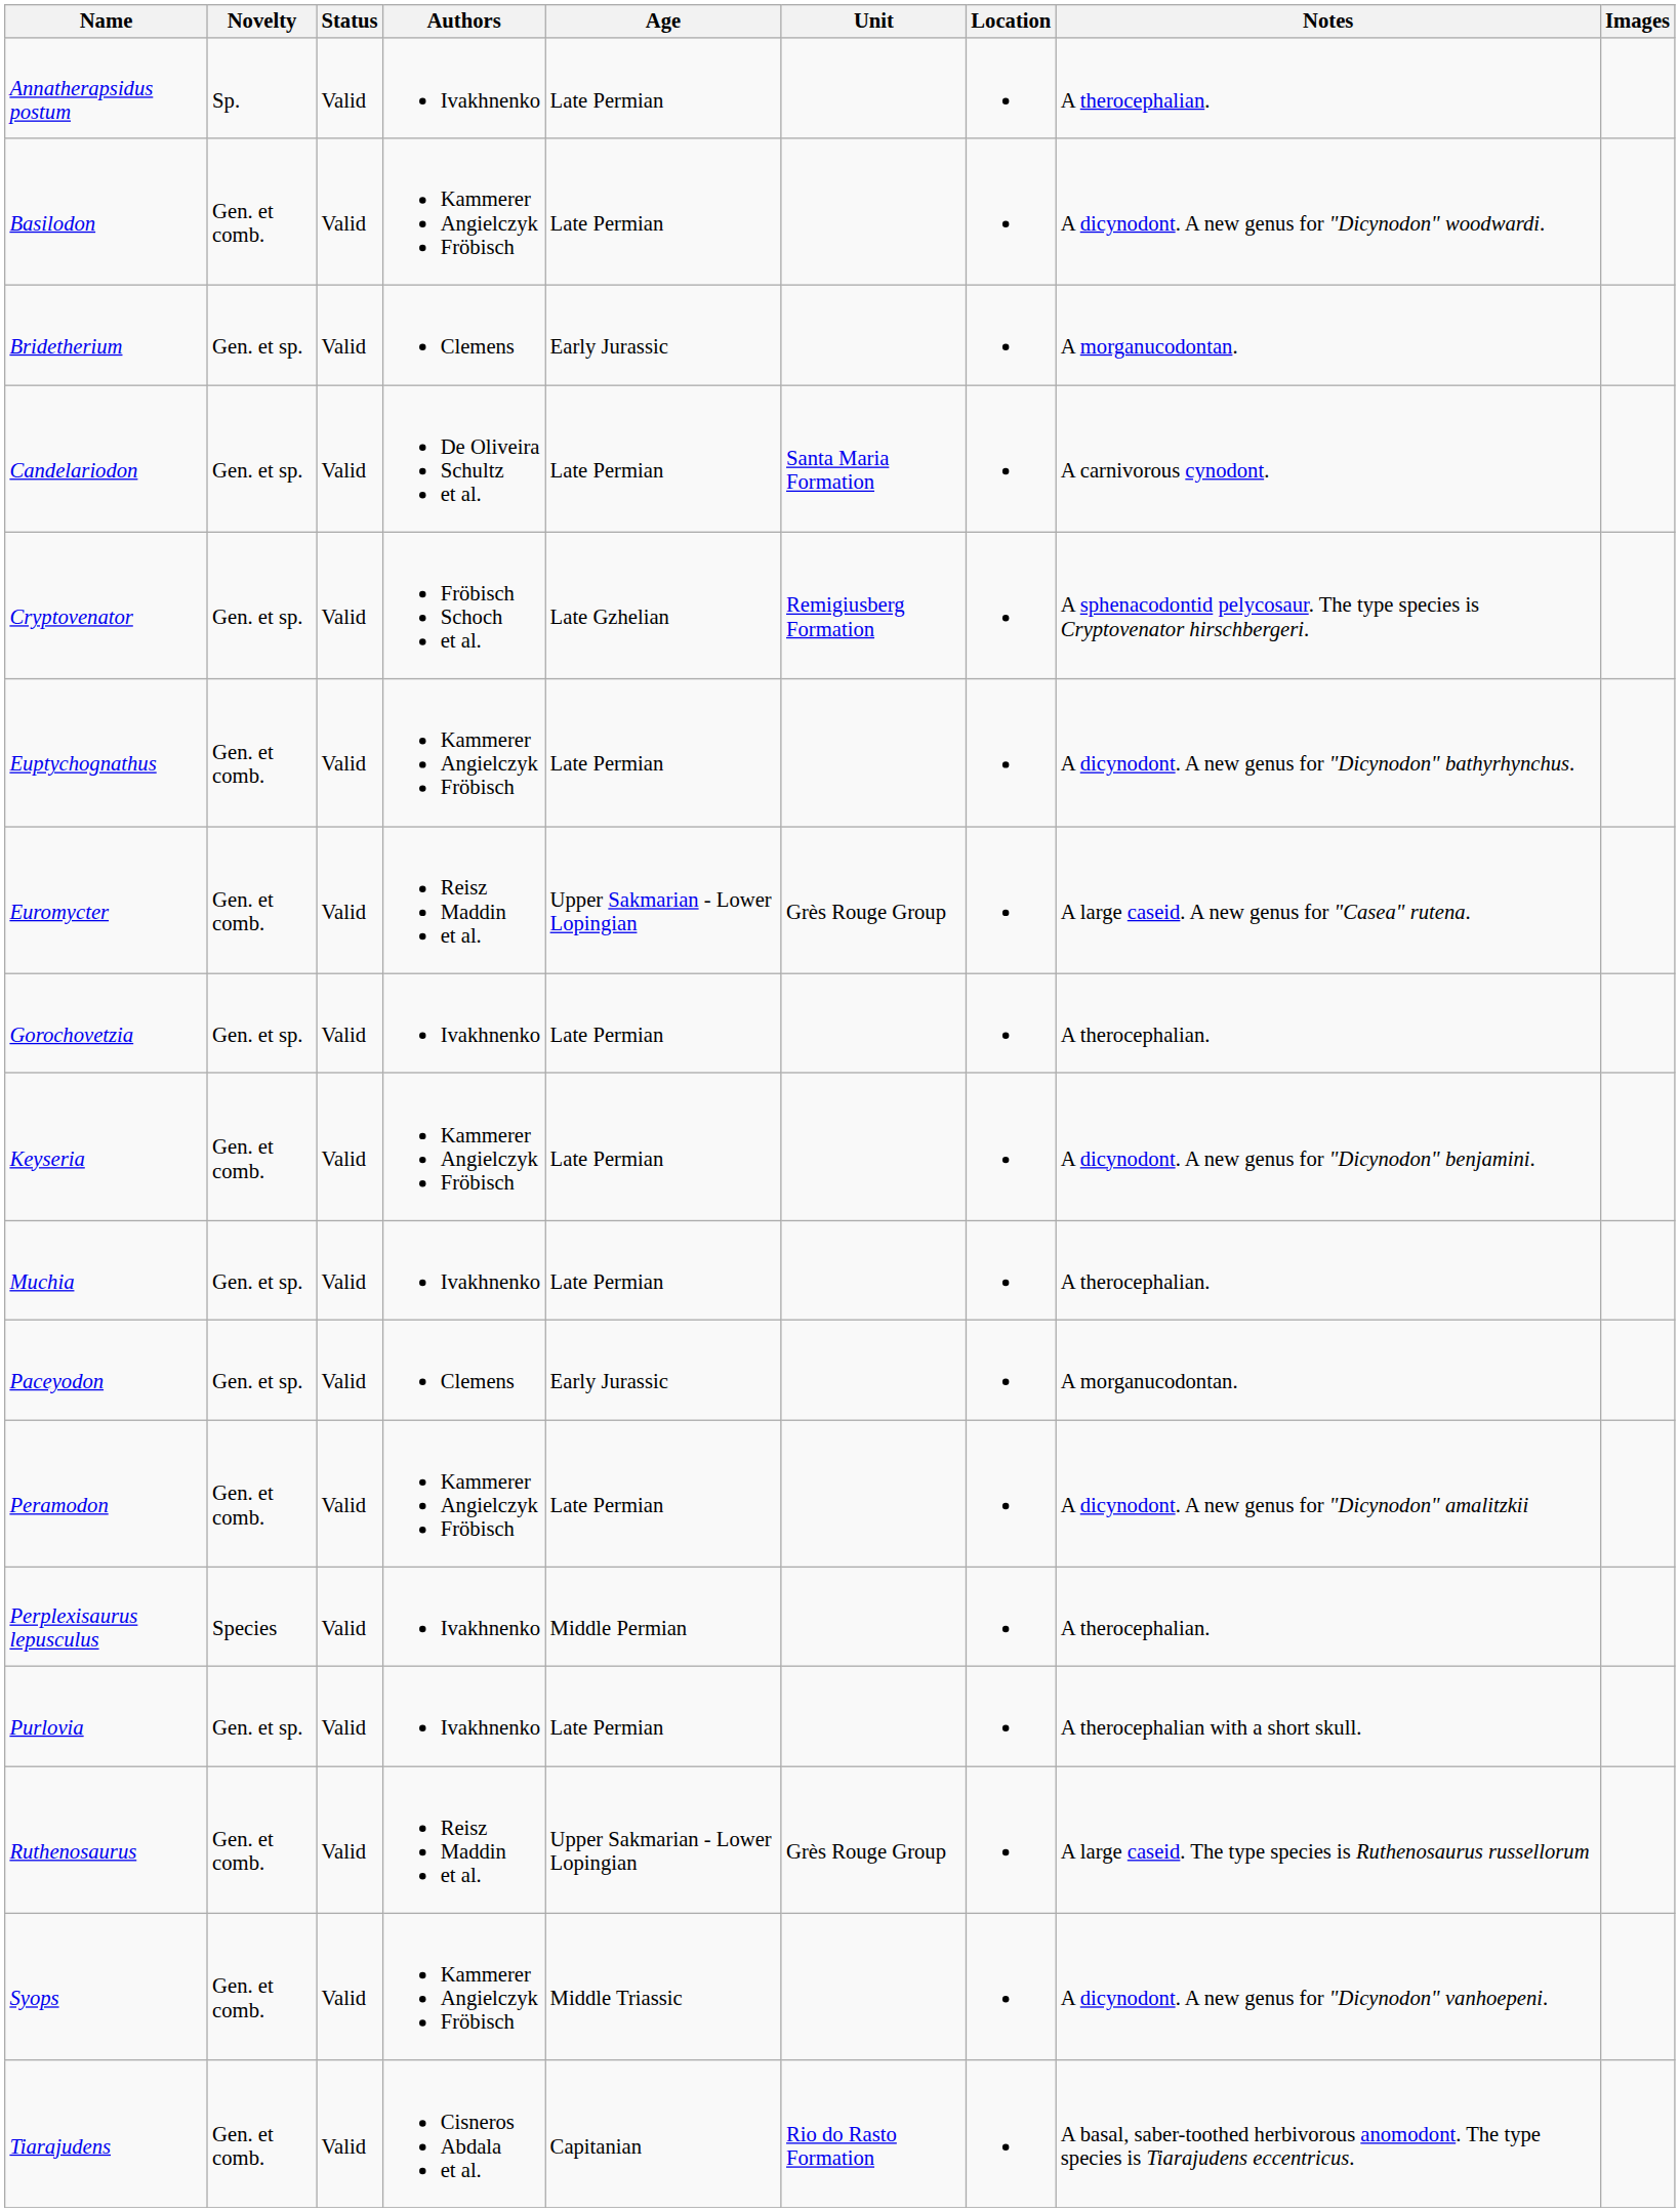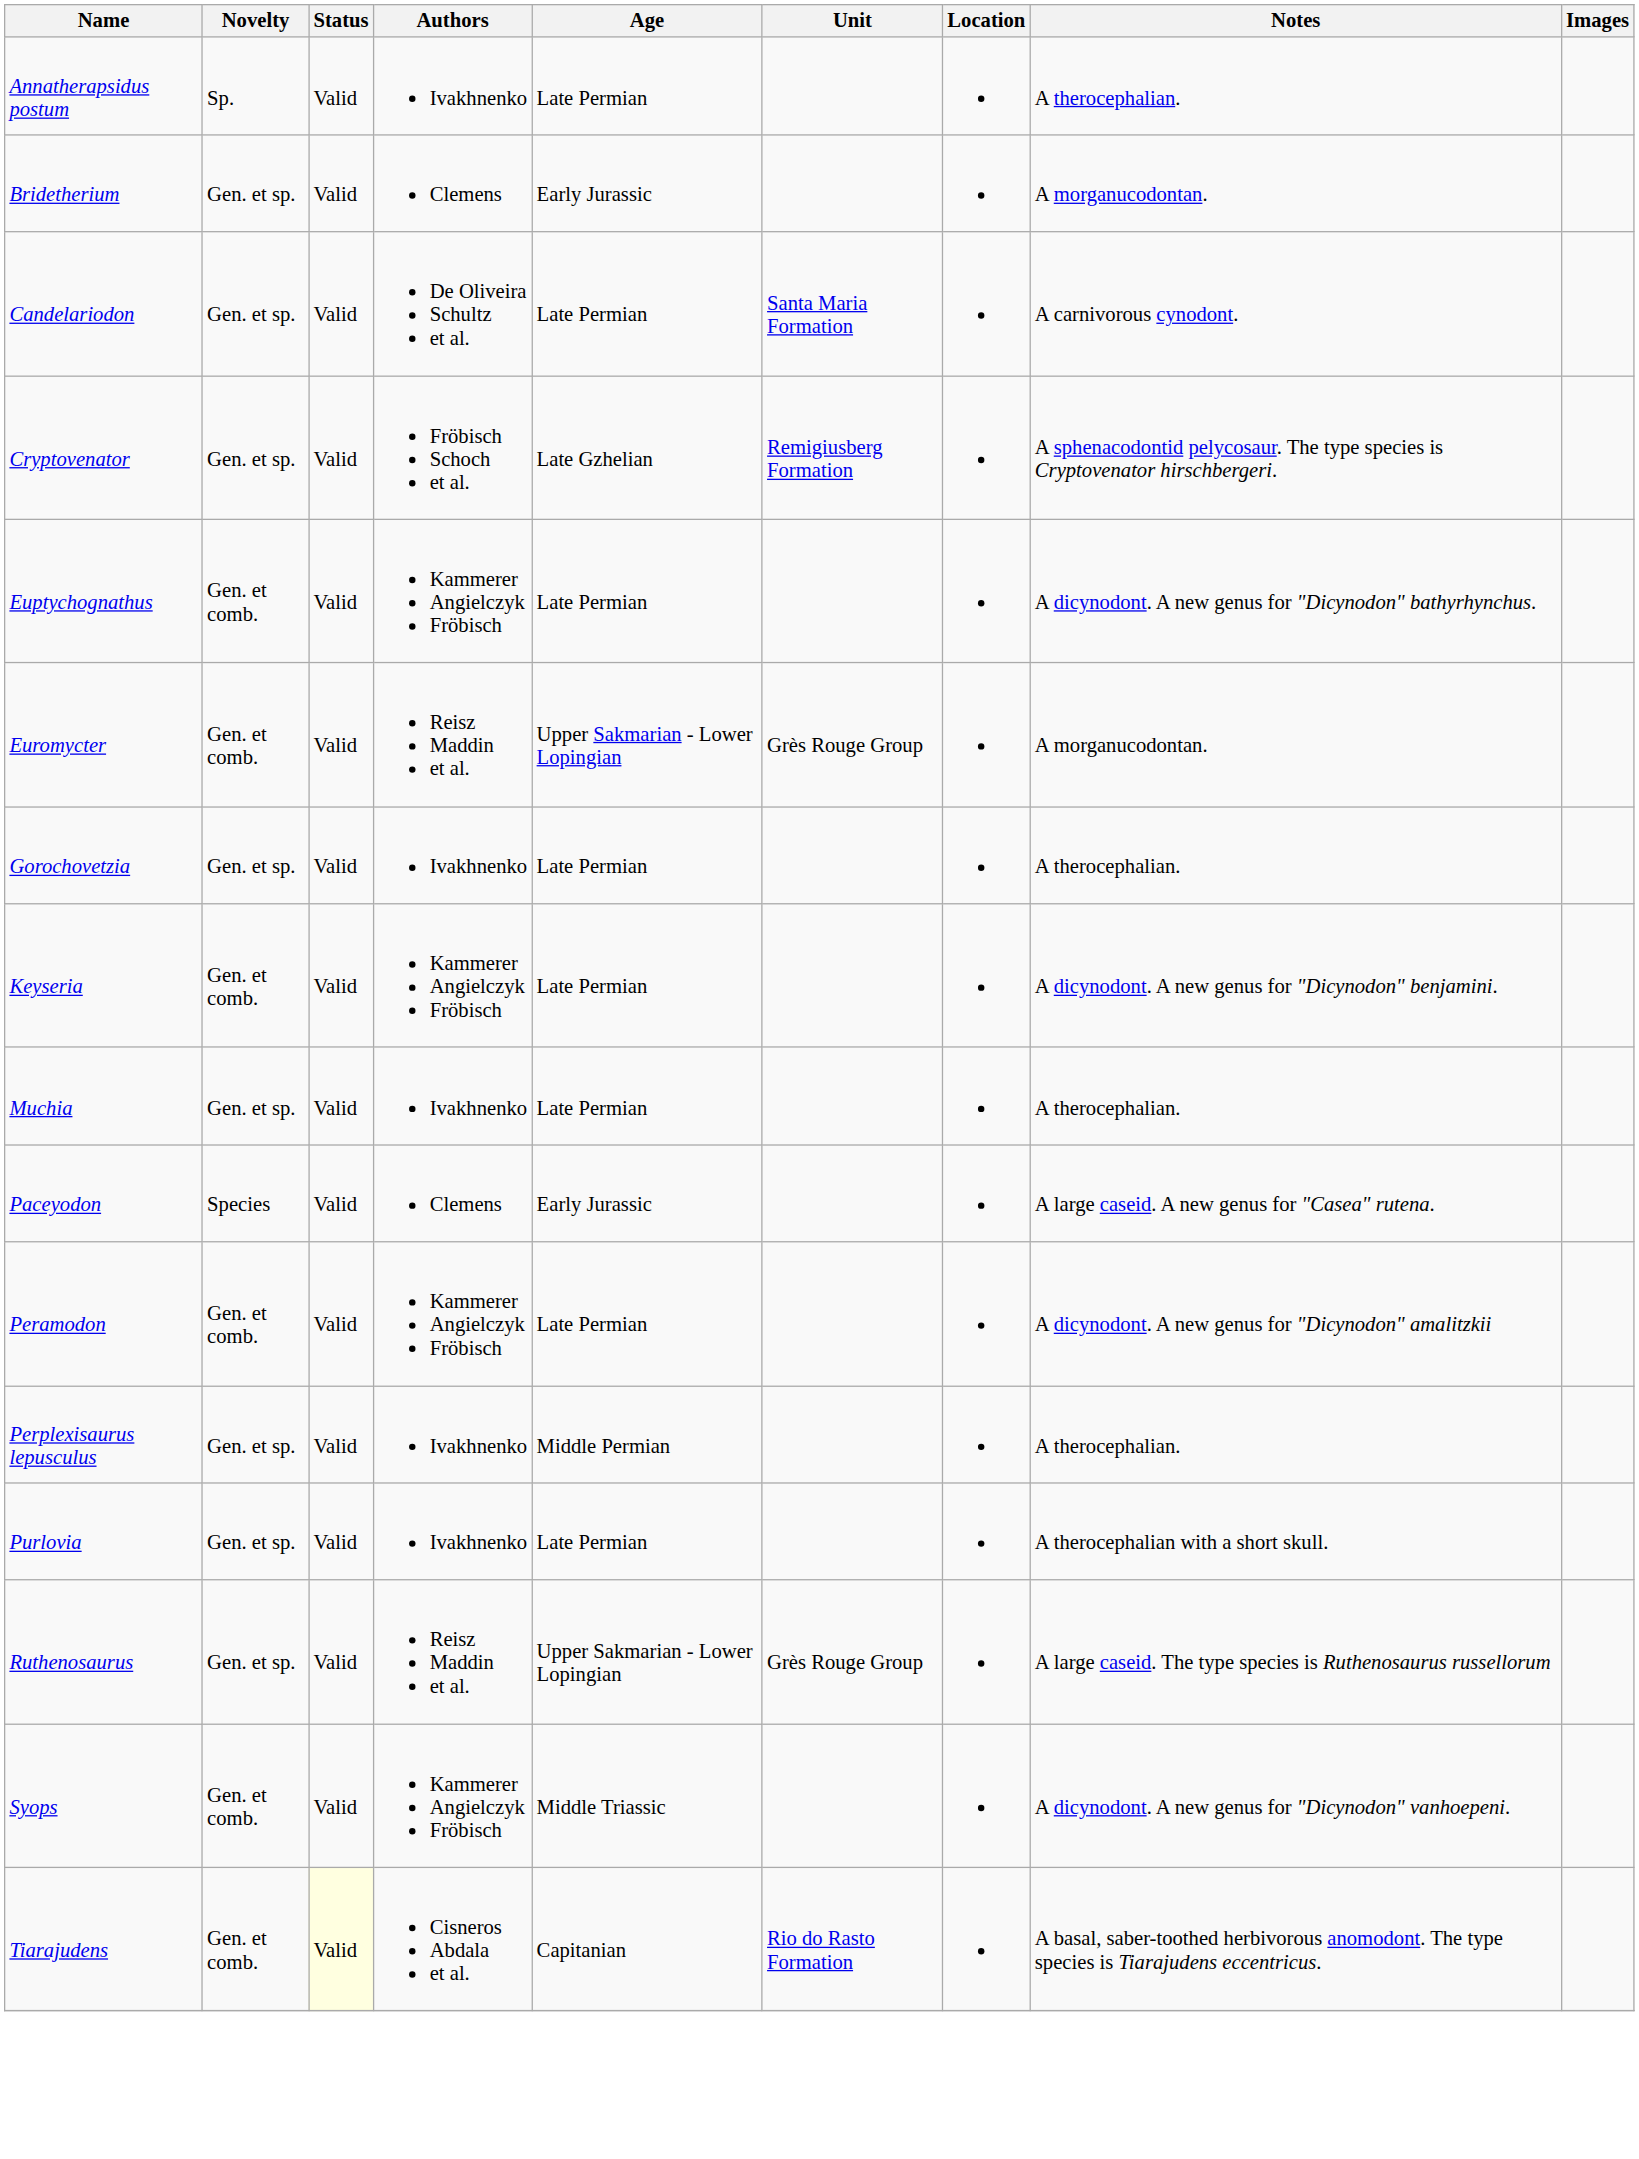- row: Basilodon | Gen. et comb. | Valid | Kammerer Angielczyk Fröbisch | Late Permian | A dicynodont. A new genus for "Dicynodon" woodwardi.
Euromycter | Notes: A large caseid. A new genus for "Casea" rutena. -> A morganucodontan.
Paceyodon | Novelty: Gen. et sp. -> Species
Paceyodon | Notes: A morganucodontan. -> A large caseid. A new genus for "Casea" rutena.
Perplexisaurus lepusculus | Novelty: Species -> Gen. et sp.
Ruthenosaurus | Novelty: Gen. et comb. -> Gen. et sp.
Tiarajudens | Status: no background -> lightyellow background
